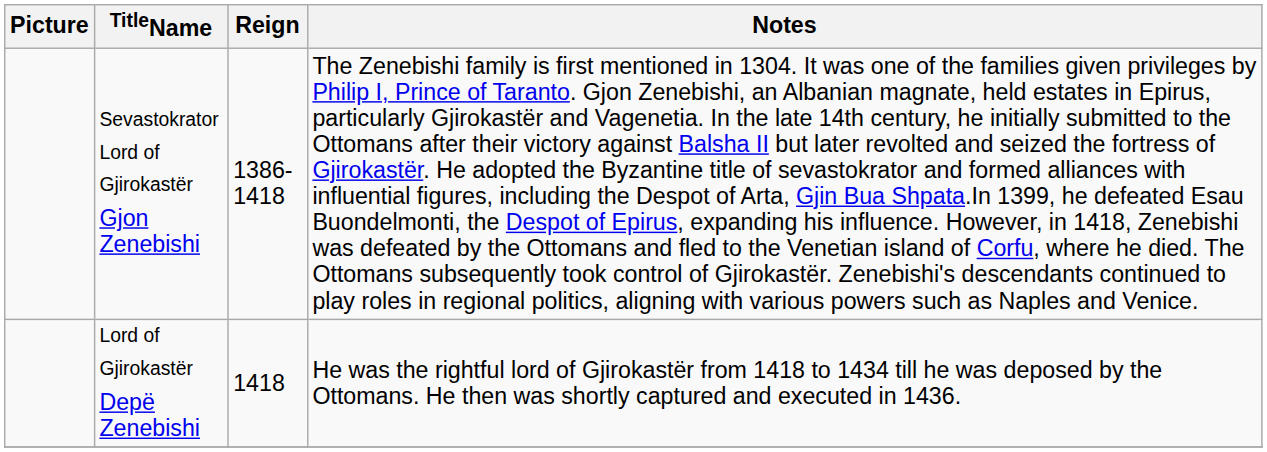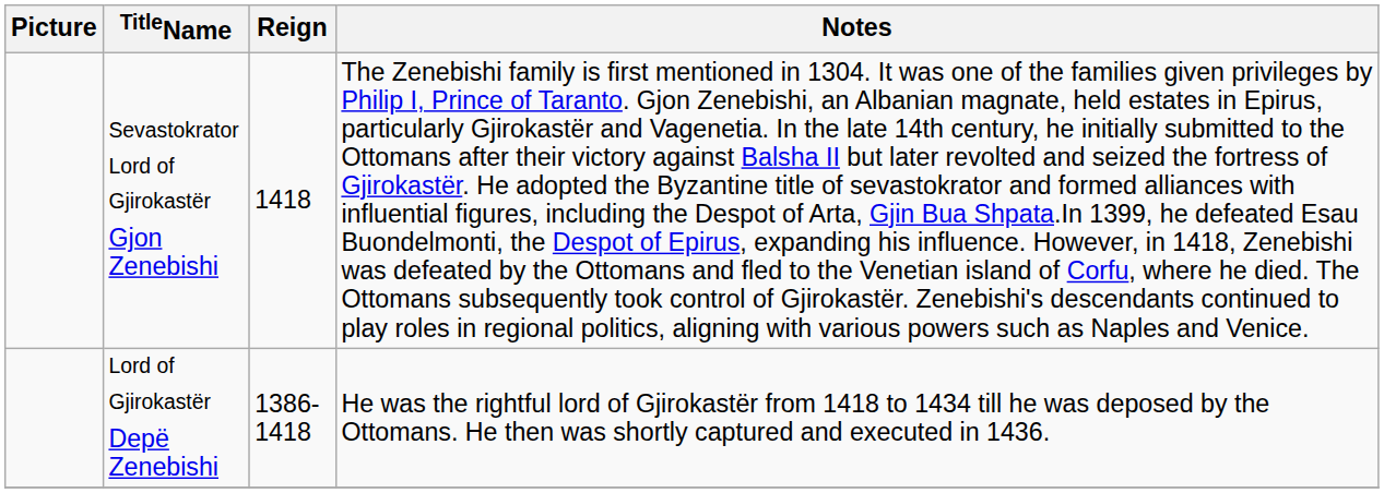Sevastokrator Lord of Gjirokastër Gjon Zenebishi | Reign: 1386-1418 -> 1418
Lord of Gjirokastër Depë Zenebishi | Reign: 1418 -> 1386-1418
